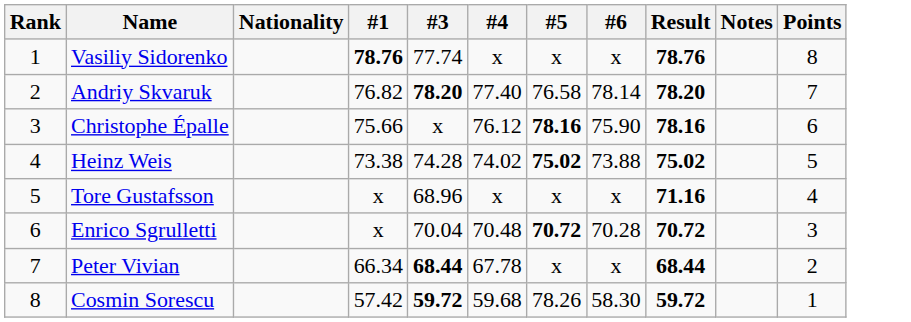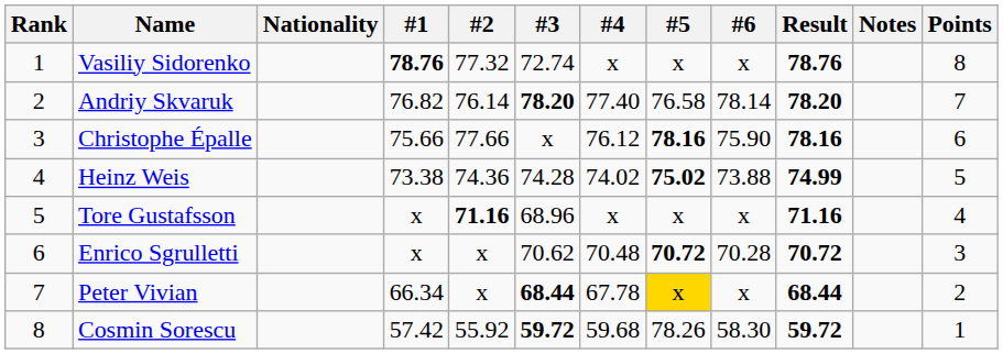+ column: #2 | 77.32 | 76.14 | 77.66 | 74.36 | 71.16 | x | x | 55.92
Vasiliy Sidorenko | #3: 77.74 -> 72.74
Heinz Weis | Result: 75.02 -> 74.99
Enrico Sgrulletti | #3: 70.04 -> 70.62
Peter Vivian | #5: no background -> gold background
